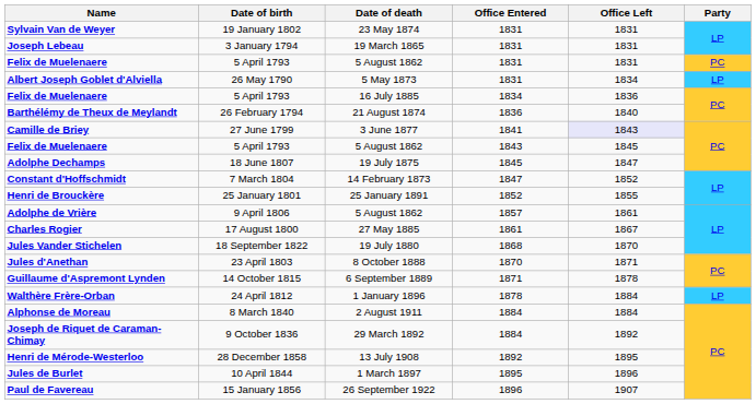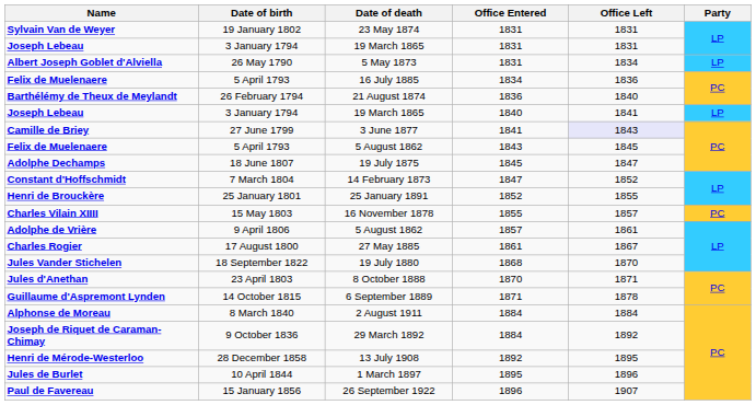- row: Felix de Muelenaere | 5 April 1793 | 5 August 1862 | 1831 | 1831 | PC
+ row: Joseph Lebeau | 3 January 1794 | 19 March 1865 | 1840 | 1841 | LP
+ row: Charles Vilain XIIII | 15 May 1803 | 16 November 1878 | 1855 | 1857 | PC
- row: Walthère Frère-Orban | 24 April 1812 | 1 January 1896 | 1878 | 1884 | LP
